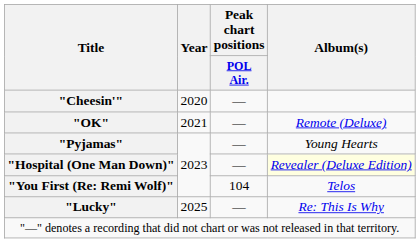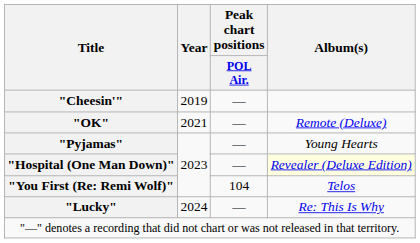"Cheesin'" | Year: 2020 -> 2019
"Lucky" | Year: 2025 -> 2024
